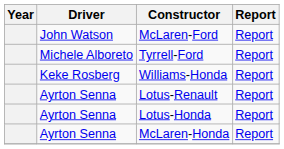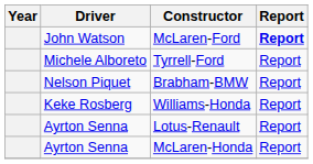McLaren-Ford | Report: normal -> bold
+ row: Nelson Piquet | Brabham-BMW | Report
- row: Ayrton Senna | Lotus-Honda | Report
